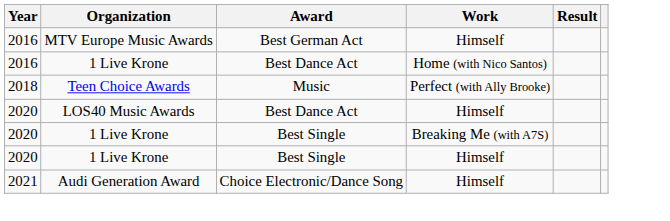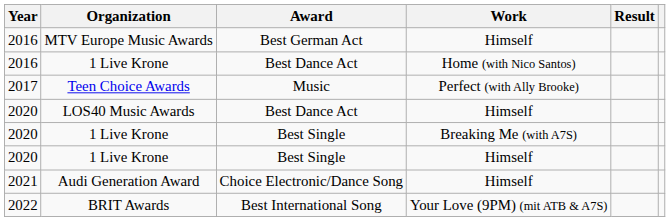Teen Choice Awards | Year: 2018 -> 2017
+ row: 2022 | BRIT Awards | Best International Song | Your Love (9PM) (mit ATB & A7S)
